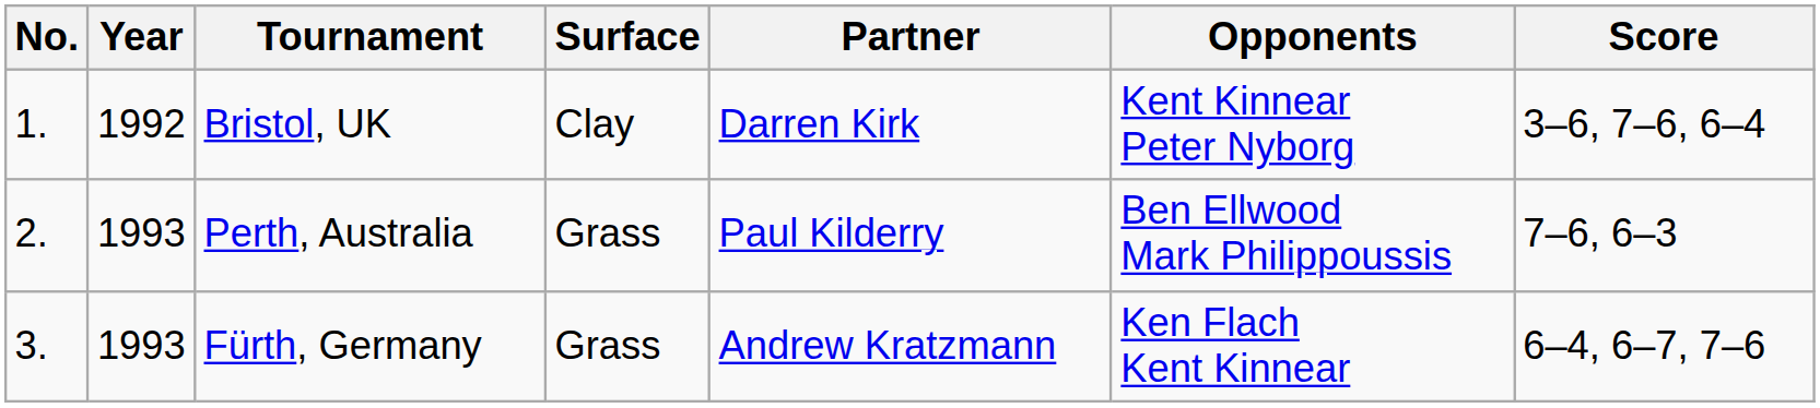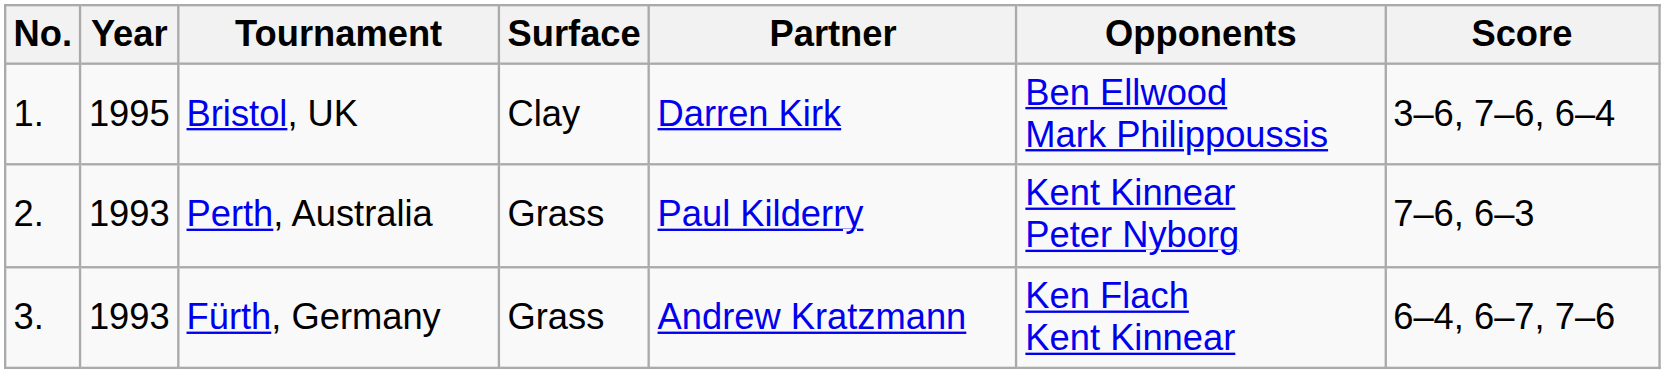Bristol, UK | Year: 1992 -> 1995
Bristol, UK | Opponents: Kent Kinnear Peter Nyborg -> Ben Ellwood Mark Philippoussis
Perth, Australia | Opponents: Ben Ellwood Mark Philippoussis -> Kent Kinnear Peter Nyborg
